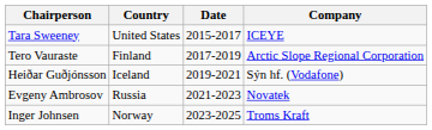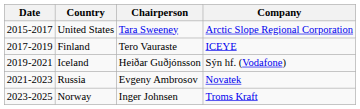columns swapped: Date <-> Chairperson
United States | Company: ICEYE -> Arctic Slope Regional Corporation
Finland | Company: Arctic Slope Regional Corporation -> ICEYE
